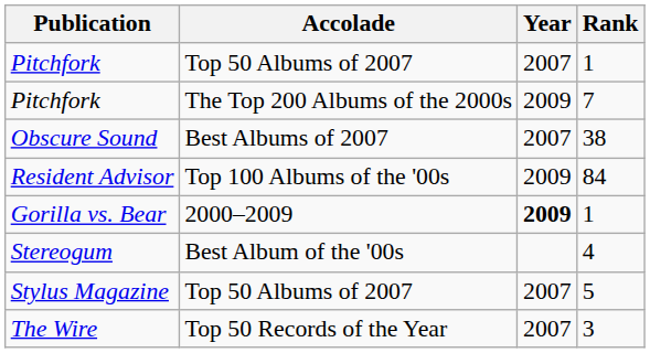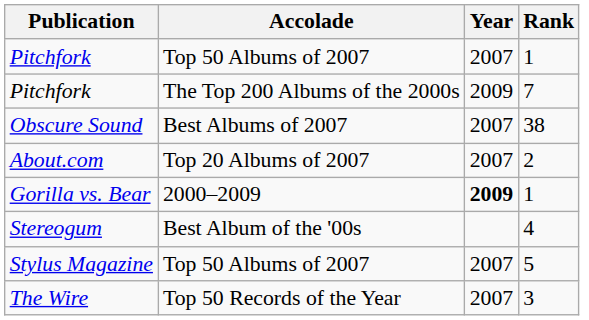+ row: About.com | Top 20 Albums of 2007 | 2007 | 2
- row: Resident Advisor | Top 100 Albums of the '00s | 2009 | 84
